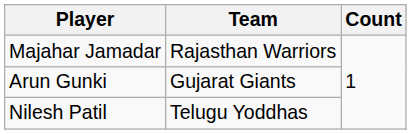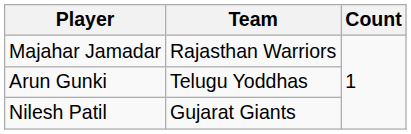Arun Gunki | Team: Gujarat Giants -> Telugu Yoddhas
Nilesh Patil | Team: Telugu Yoddhas -> Gujarat Giants
